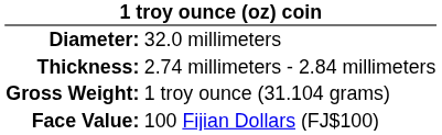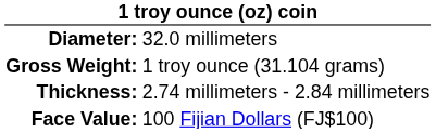rows swapped: Thickness: <-> Gross Weight:
